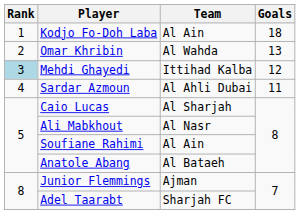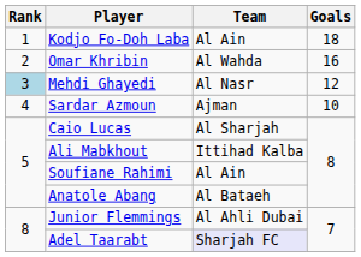Omar Khribin | Goals: 13 -> 16
Mehdi Ghayedi | Team: Ittihad Kalba -> Al Nasr
Sardar Azmoun | Team: Al Ahli Dubai -> Ajman
Sardar Azmoun | Goals: 11 -> 10
Ali Mabkhout | Team: Al Nasr -> Ittihad Kalba
Junior Flemmings | Team: Ajman -> Al Ahli Dubai
Adel Taarabt | Team: no background -> lavender background
